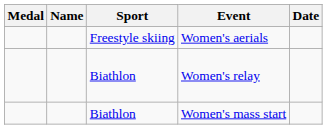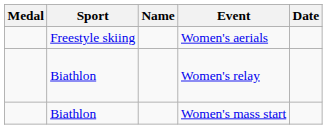columns swapped: Name <-> Sport
